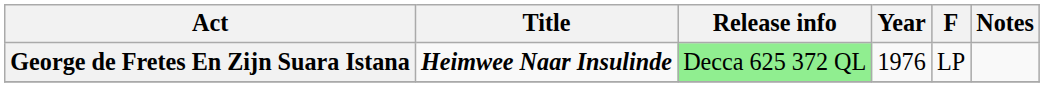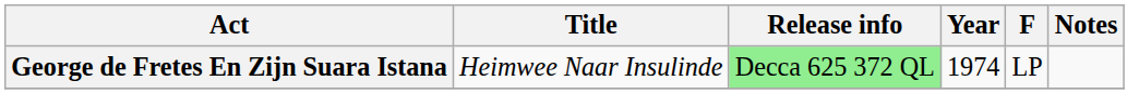George de Fretes En Zijn Suara Istana | Title: bold -> normal
George de Fretes En Zijn Suara Istana | Year: 1976 -> 1974
